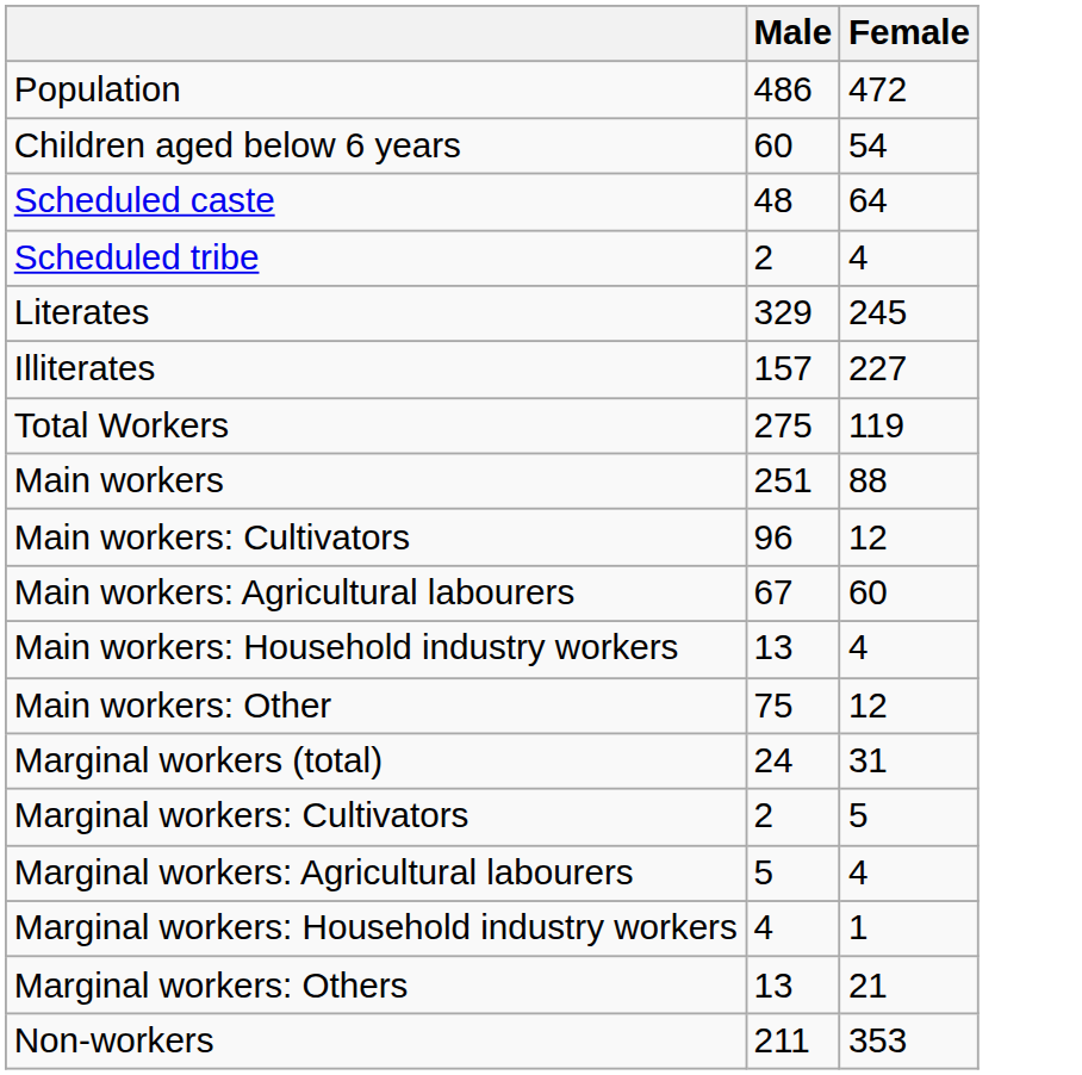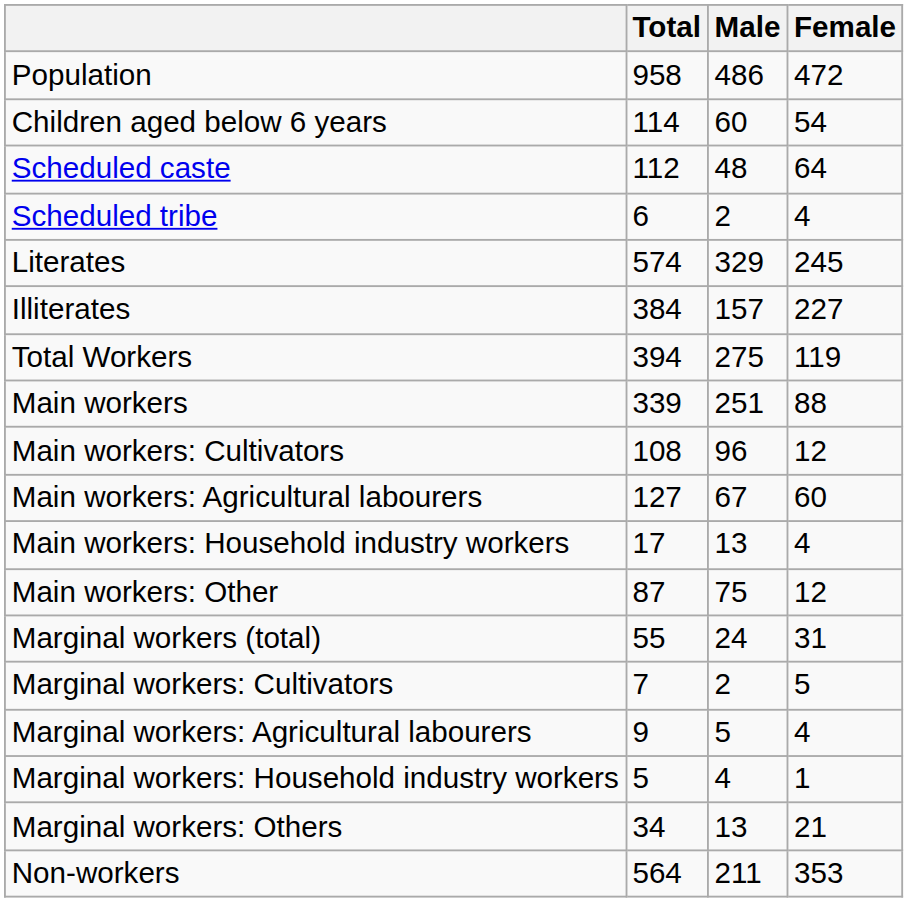+ column: Total | 958 | 114 | 112 | 6 | 574 | 384 | 394 | 339 | 108 | 127 | 17 | 87 | 55 | 7 | 9 | 5 | 34 | 564
